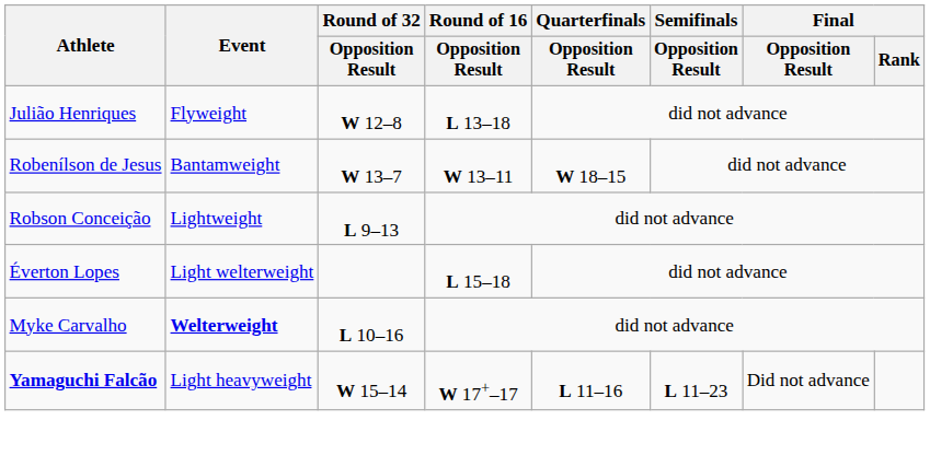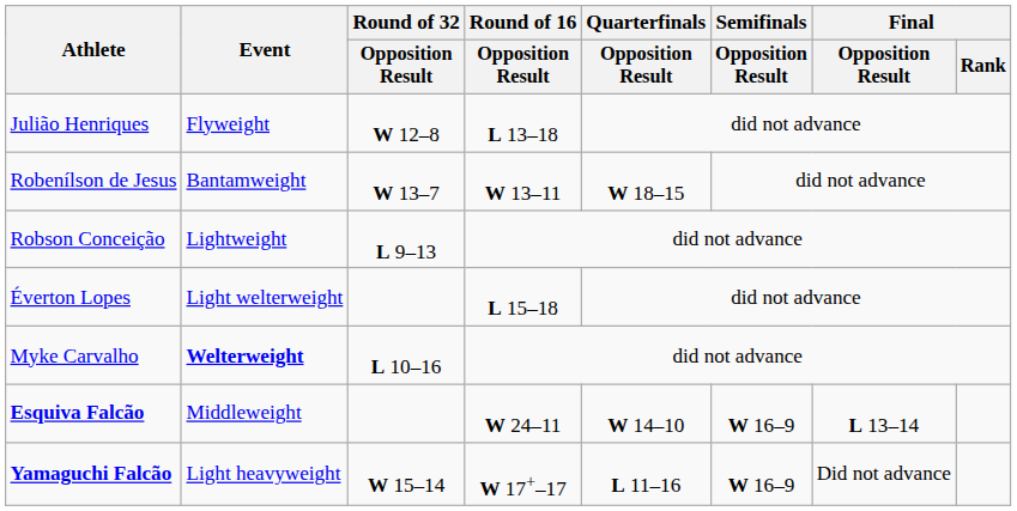+ row: Esquiva Falcão | Middleweight | W 24–11 | W 14–10 | W 16–9 | L 13–14
Yamaguchi Falcão | Semifinals / Opposition Result: L 11–23 -> W 16–9
